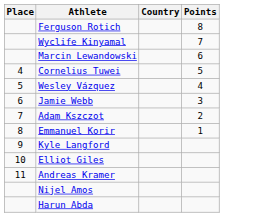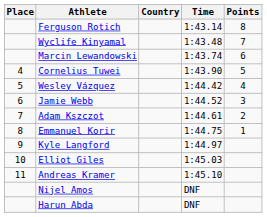+ column: Time | 1:43.14 | 1:43.48 | 1:43.74 | 1:43.90 | 1:44.42 | 1:44.52 | 1:44.61 | 1:44.75 | 1:44.97 | 1:45.03 | 1:45.10 | DNF | DNF
